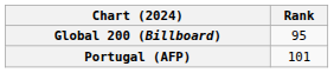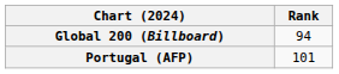Global 200 (Billboard) | Rank: 95 -> 94
